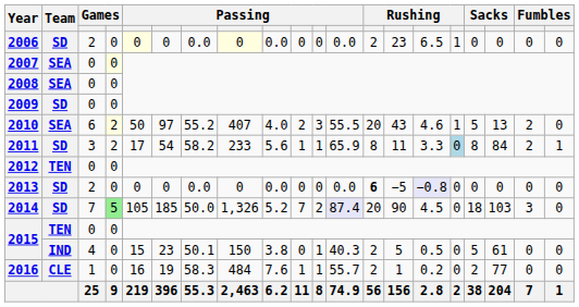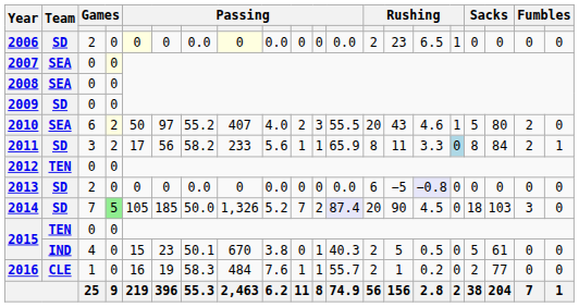2010 | column 18: 13 -> 80
2011 | column 6: 54 -> 56
2013 | column 13: bold -> normal
2015 / 4 | column 8: 150 -> 670
